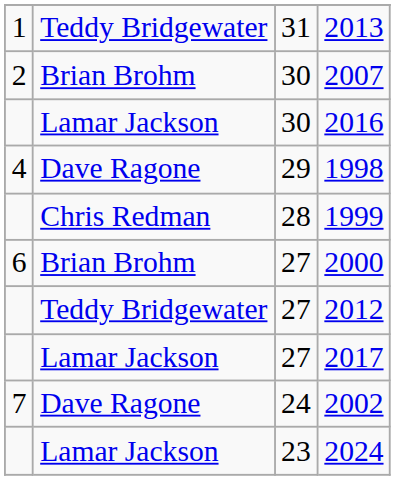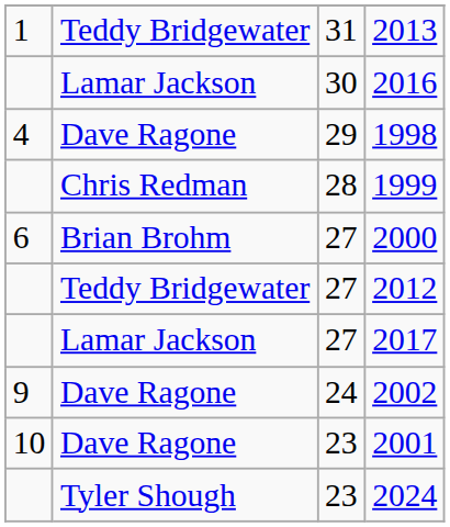- row: 2 | Brian Brohm | 30 | 2007
2002 | column 1: 7 -> 9
+ row: 10 | Dave Ragone | 23 | 2001
2024 | column 2: Lamar Jackson -> Tyler Shough
